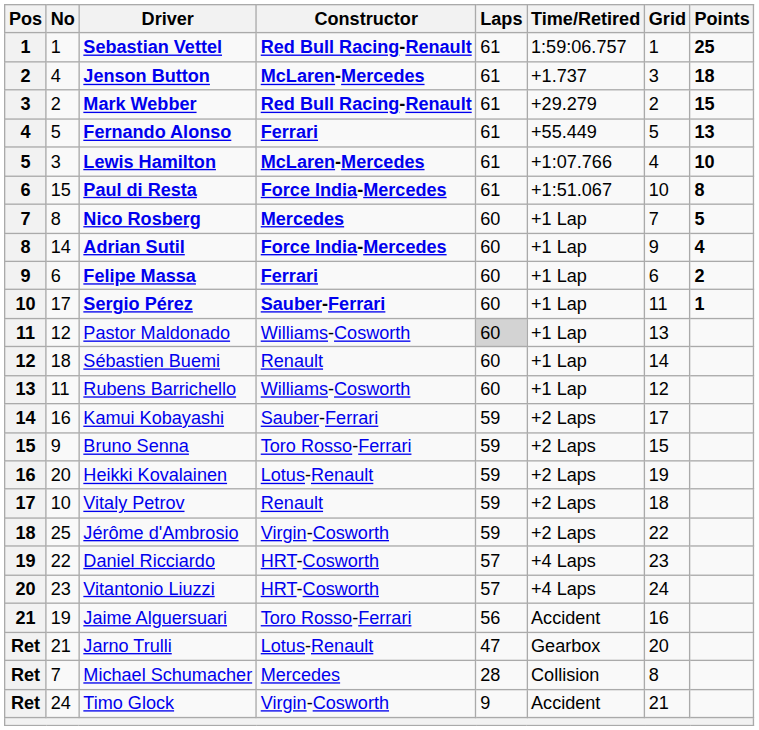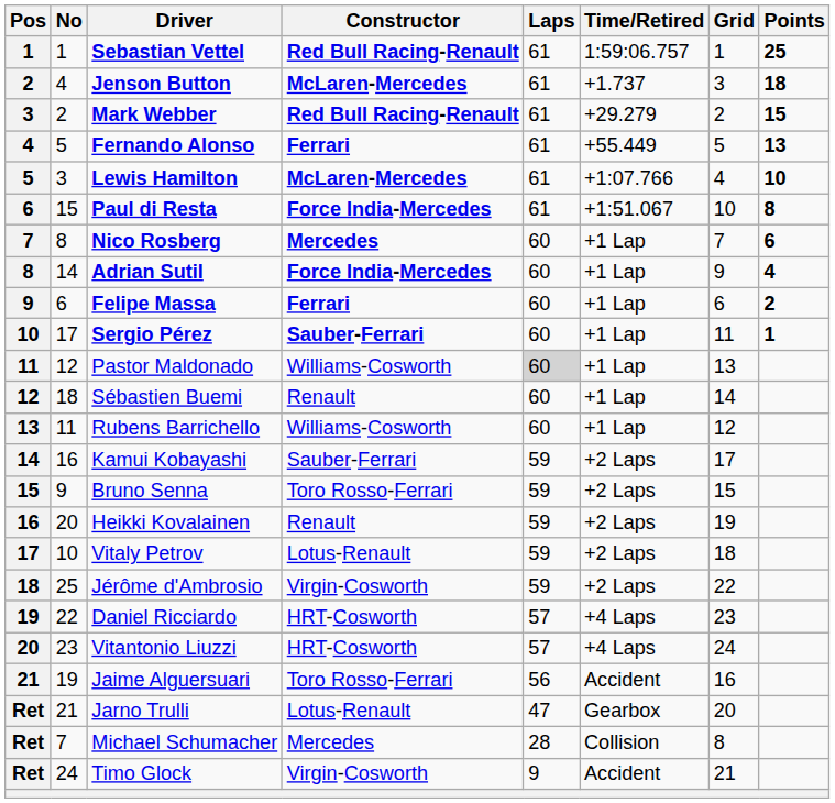Nico Rosberg | Points: 5 -> 6
Heikki Kovalainen | Constructor: Lotus-Renault -> Renault
Vitaly Petrov | Constructor: Renault -> Lotus-Renault
